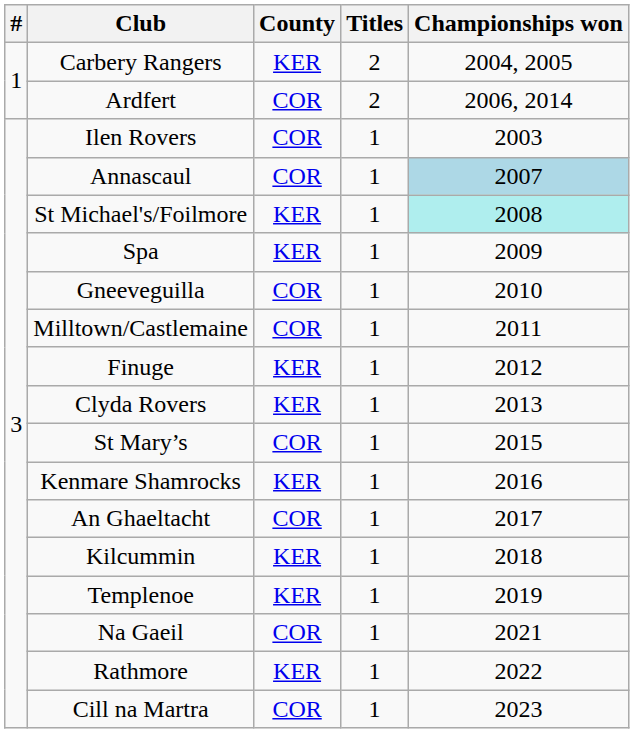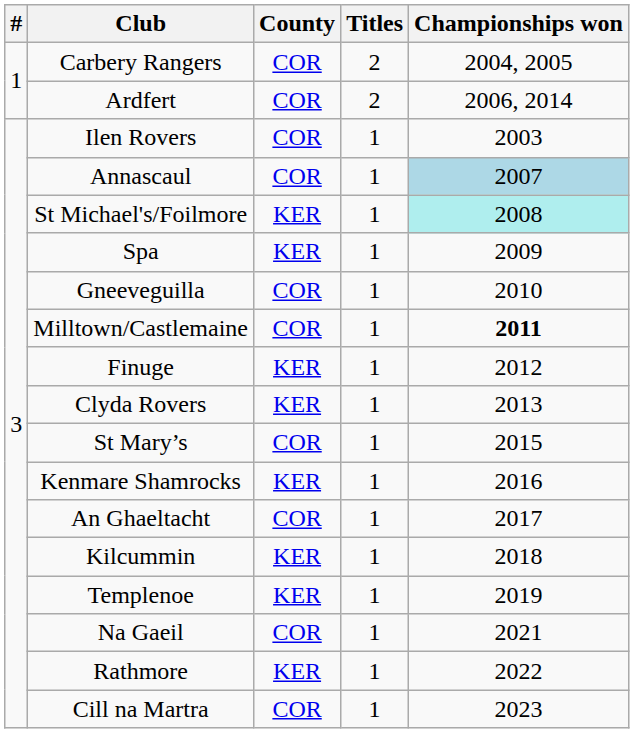Carbery Rangers | County: KER -> COR
Milltown/Castlemaine | Championships won: normal -> bold
